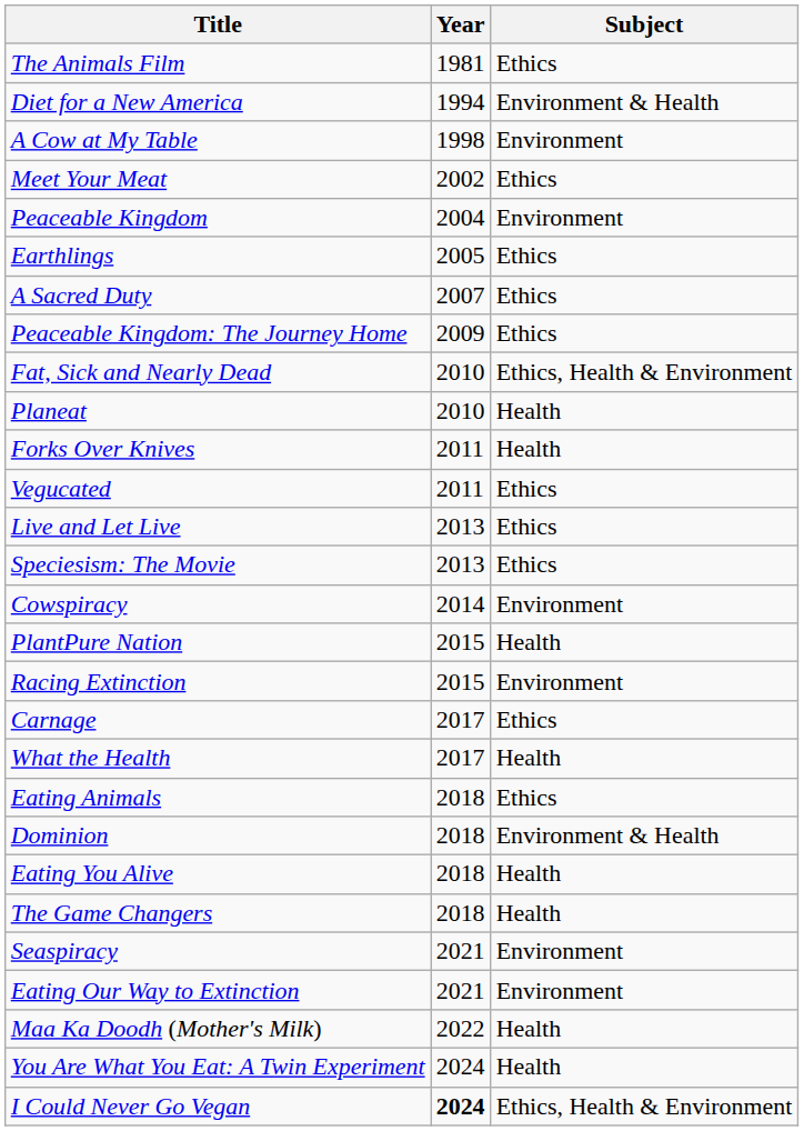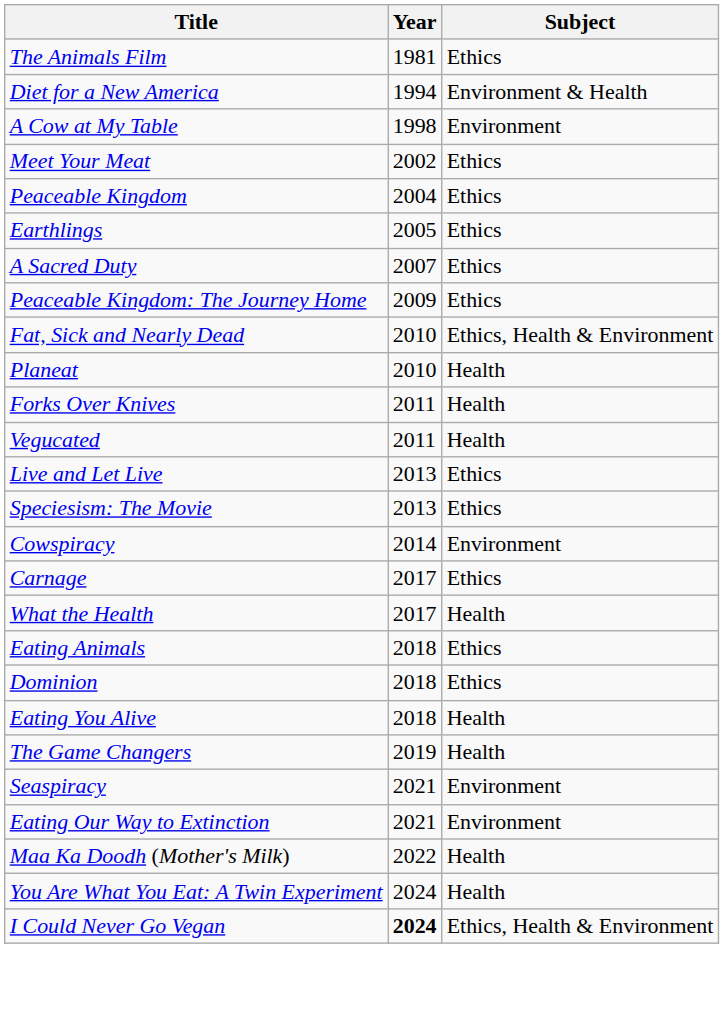Peaceable Kingdom | Subject: Environment -> Ethics
Vegucated | Subject: Ethics -> Health
- row: PlantPure Nation | 2015 | Health
- row: Racing Extinction | 2015 | Environment
Dominion | Subject: Environment & Health -> Ethics
The Game Changers | Year: 2018 -> 2019
